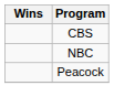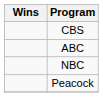+ row: ABC
